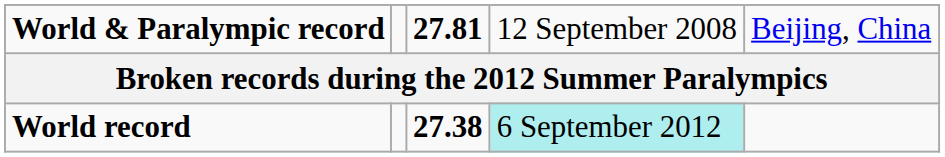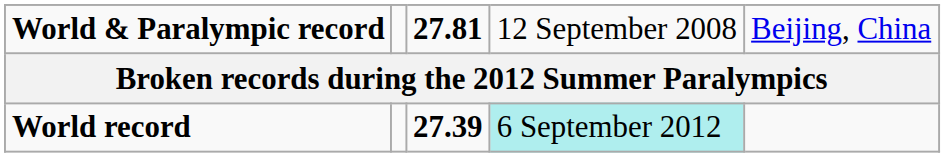World record | column 3: 27.38 -> 27.39
